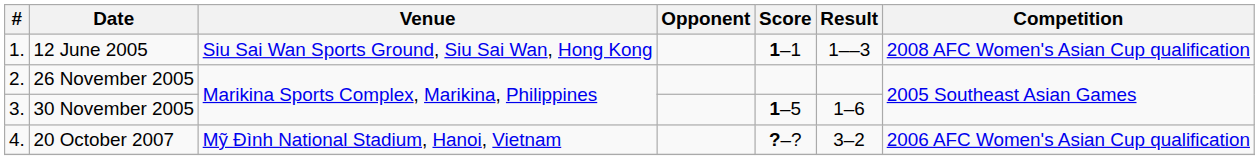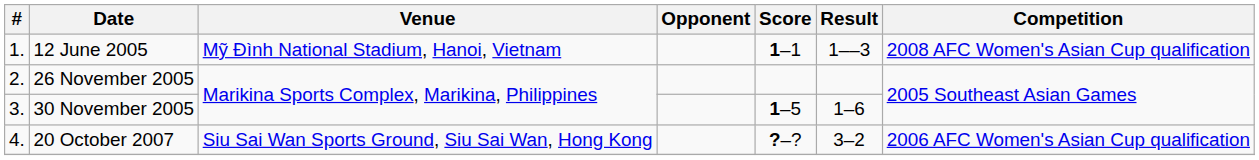12 June 2005 | Venue: Siu Sai Wan Sports Ground, Siu Sai Wan, Hong Kong -> Mỹ Đình National Stadium, Hanoi, Vietnam
20 October 2007 | Venue: Mỹ Đình National Stadium, Hanoi, Vietnam -> Siu Sai Wan Sports Ground, Siu Sai Wan, Hong Kong
